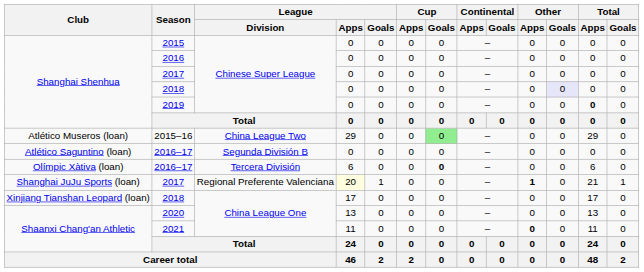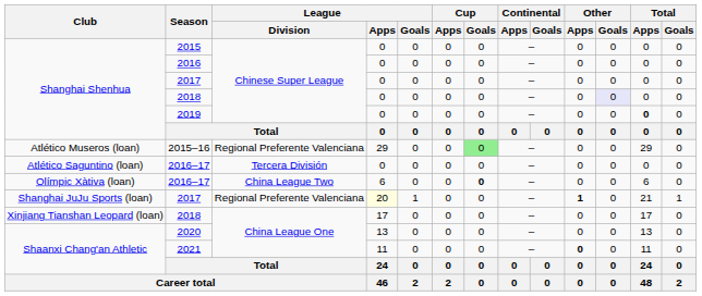2015–16 | League / Division: China League Two -> Regional Preferente Valenciana
Atlético Saguntino (loan) / 2016–17 | League / Division: Segunda División B -> Tercera División
Olímpic Xàtiva (loan) / 2016–17 | League / Division: Tercera División -> China League Two
